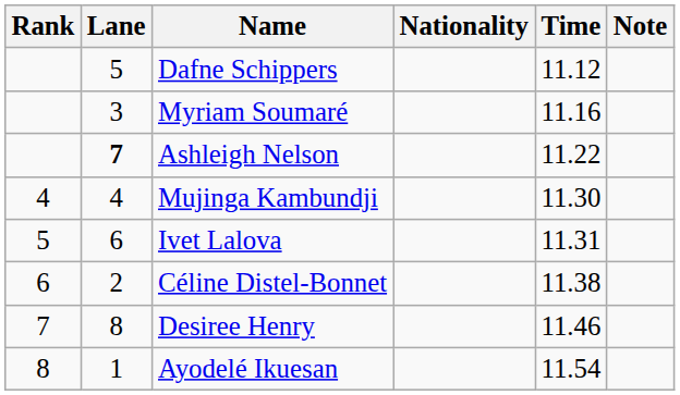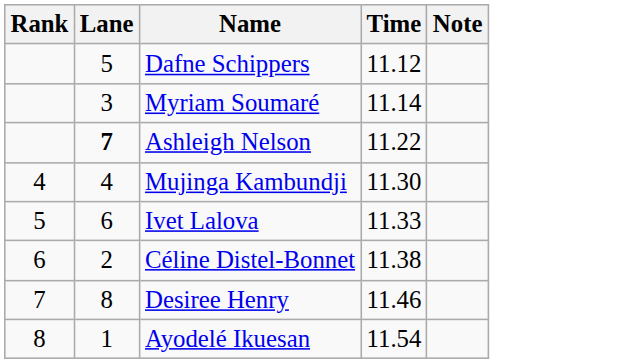- column: Nationality
Myriam Soumaré | Time: 11.16 -> 11.14
Ivet Lalova | Time: 11.31 -> 11.33
